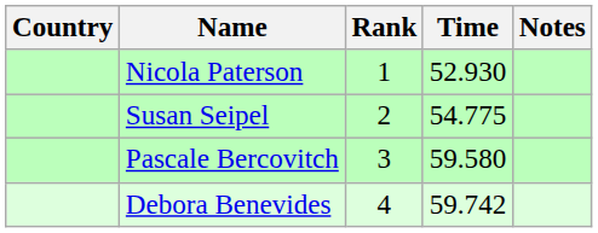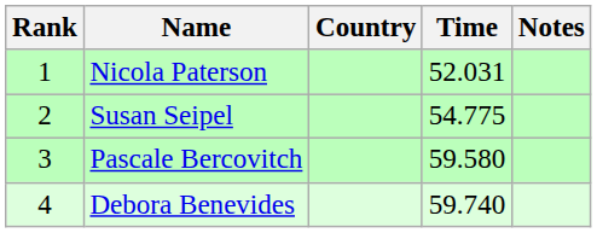columns swapped: Rank <-> Country
Nicola Paterson | Time: 52.930 -> 52.031
Debora Benevides | Time: 59.742 -> 59.740
